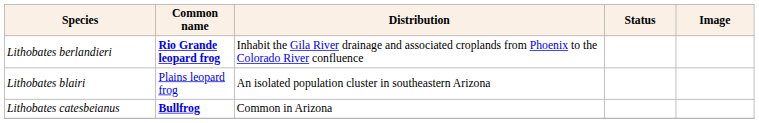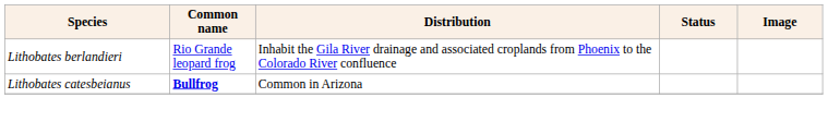Lithobates berlandieri | Common name: bold -> normal
- row: Lithobates blairi | Plains leopard frog | An isolated population cluster in southeastern Arizona
